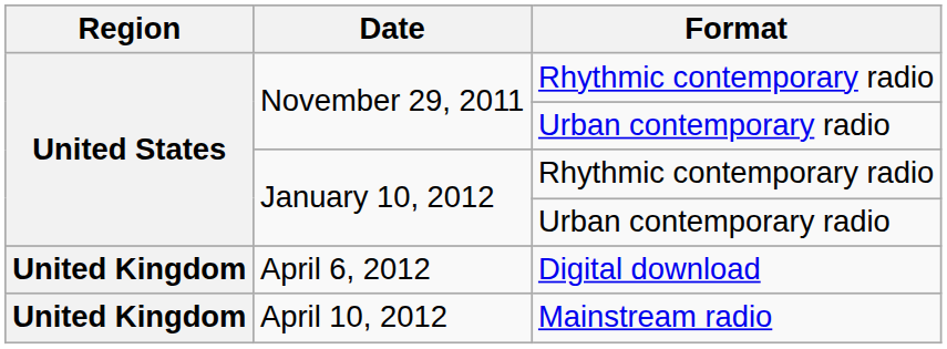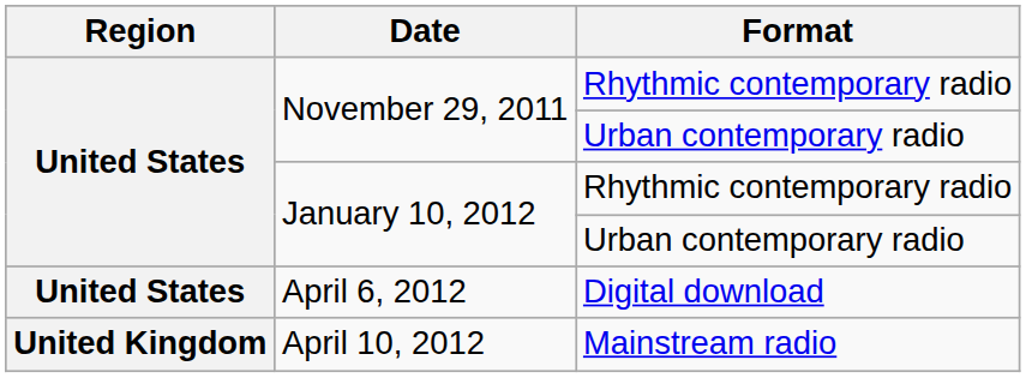April 6, 2012 | Region: United Kingdom -> United States
